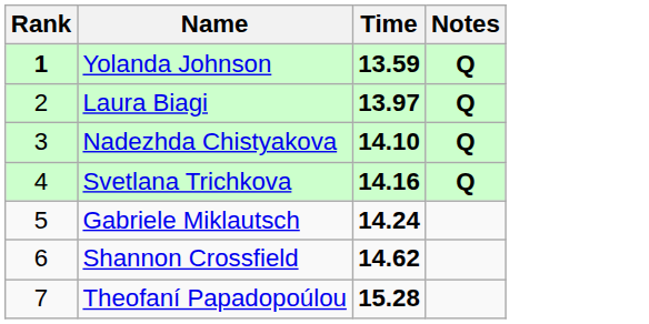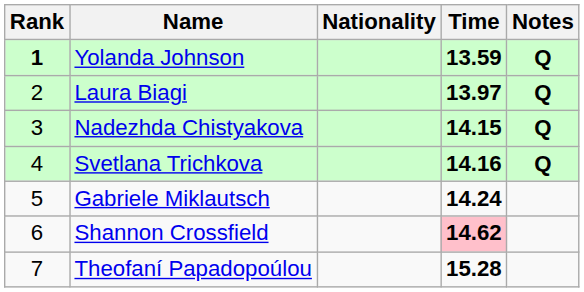+ column: Nationality
Nadezhda Chistyakova | Time: 14.10 -> 14.15
Shannon Crossfield | Time: no background -> pink background
